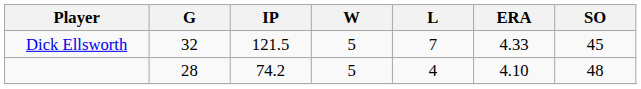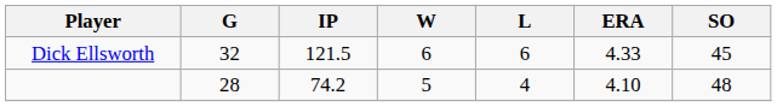Dick Ellsworth | W: 5 -> 6
Dick Ellsworth | L: 7 -> 6
